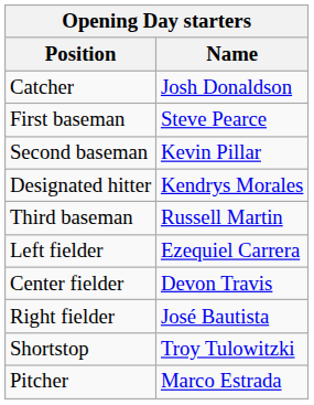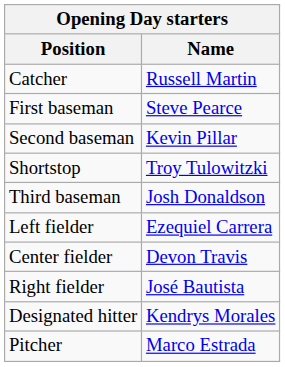Catcher | Name: Josh Donaldson -> Russell Martin
rows swapped: Shortstop <-> Designated hitter
Third baseman | Name: Russell Martin -> Josh Donaldson
